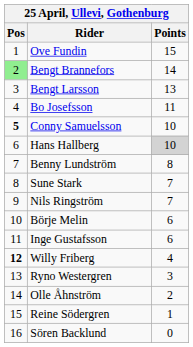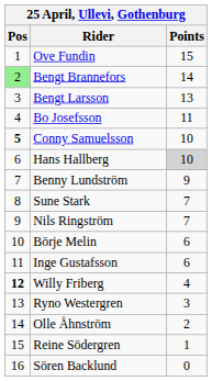Benny Lundström | Points: 8 -> 9
